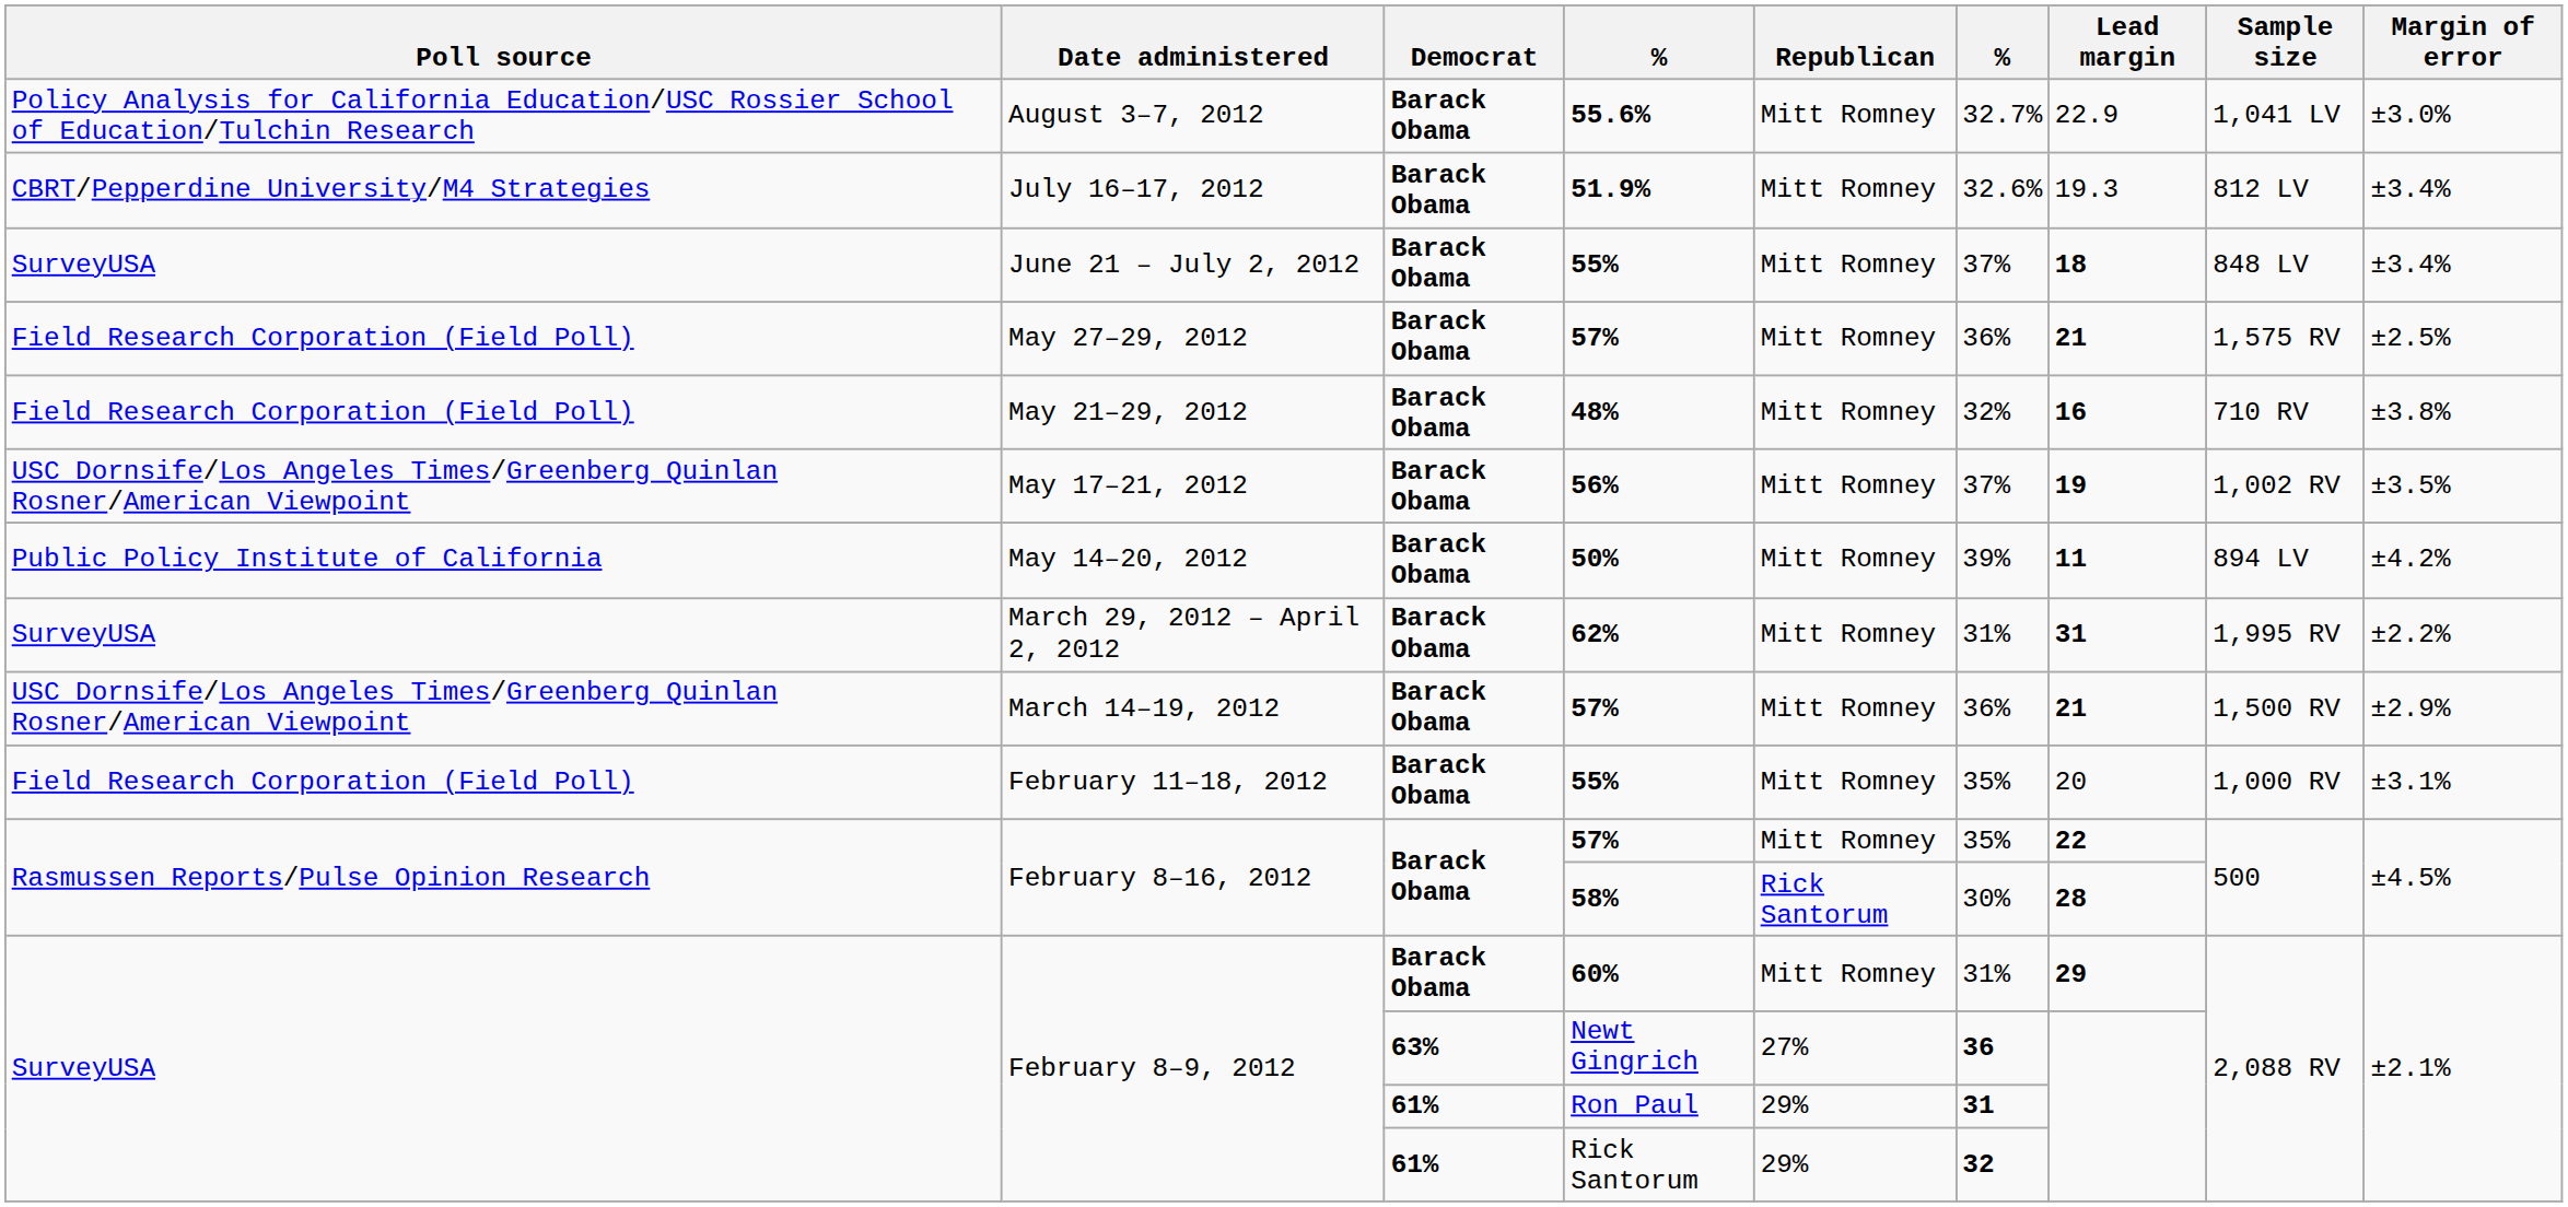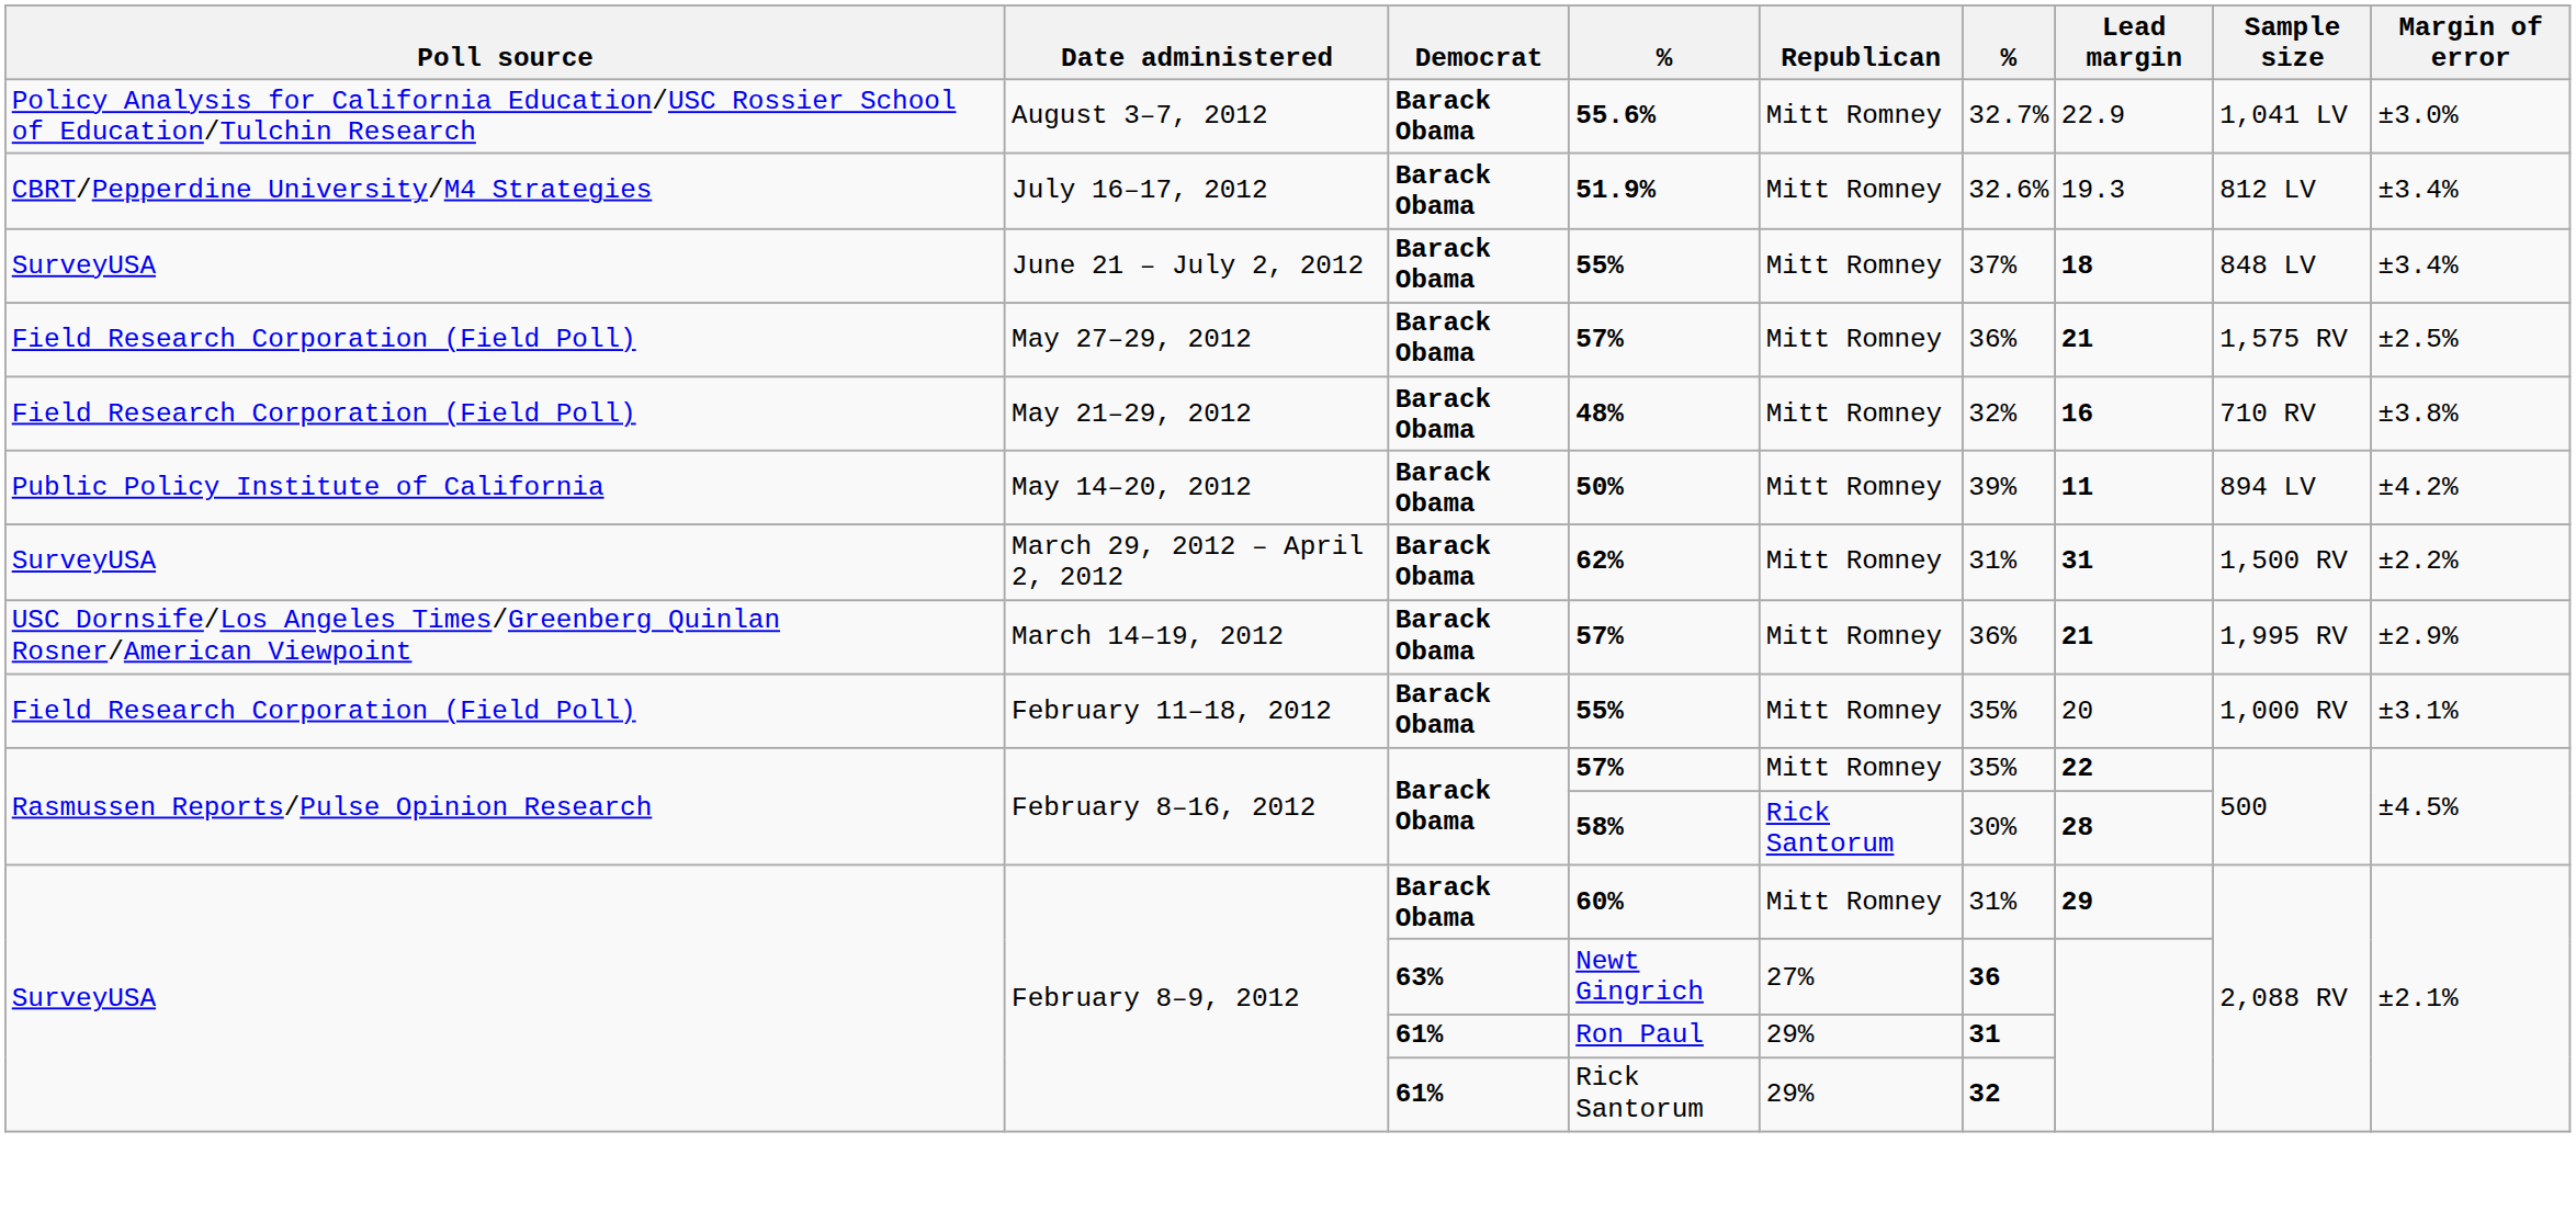- row: USC Dornsife/Los Angeles Times/Greenberg Quinlan Rosner/American Viewpoint | May 17–21, 2012 | Barack Obama | 56% | Mitt Romney | 37% | 19 | 1,002 RV | ±3.5%
62% | Sample size: 1,995 RV -> 1,500 RV
March 14–19, 2012 / 57% | Sample size: 1,500 RV -> 1,995 RV
